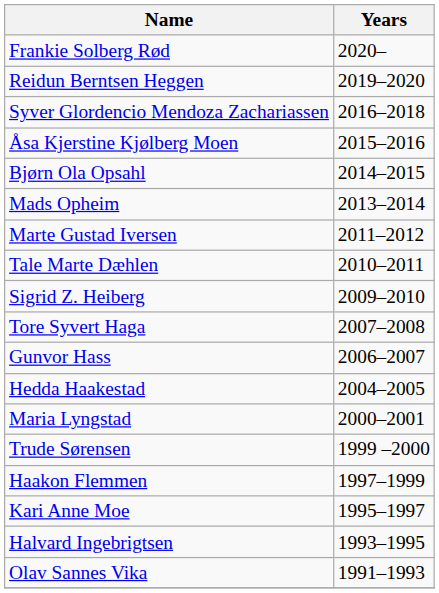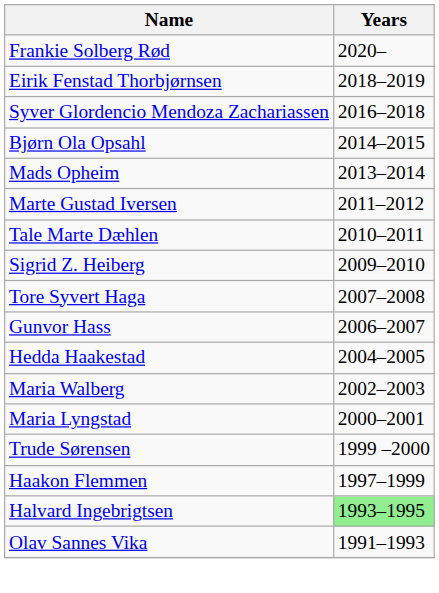- row: Reidun Berntsen Heggen | 2019–2020
+ row: Eirik Fenstad Thorbjørnsen | 2018–2019
- row: Åsa Kjerstine Kjølberg Moen | 2015–2016
+ row: Maria Walberg | 2002–2003
- row: Kari Anne Moe | 1995–1997
Halvard Ingebrigtsen | Years: no background -> lightgreen background
